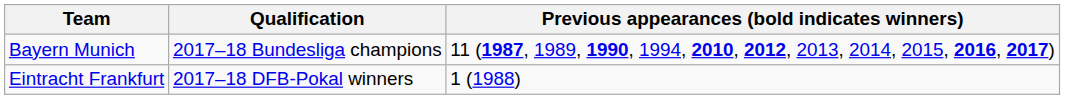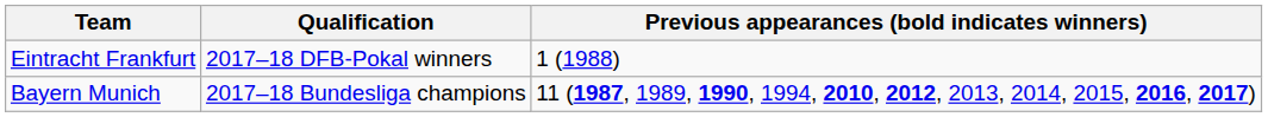rows swapped: Eintracht Frankfurt <-> Bayern Munich
